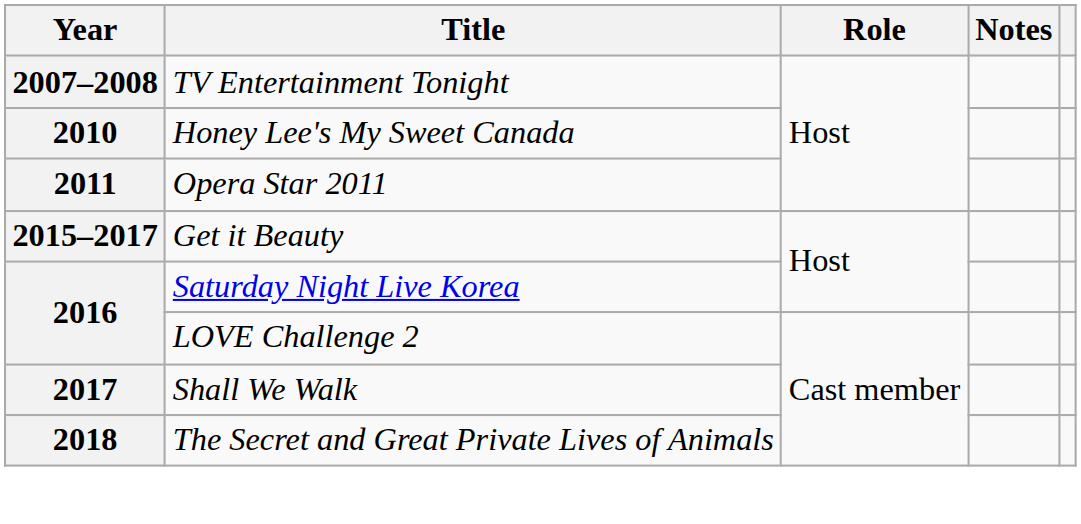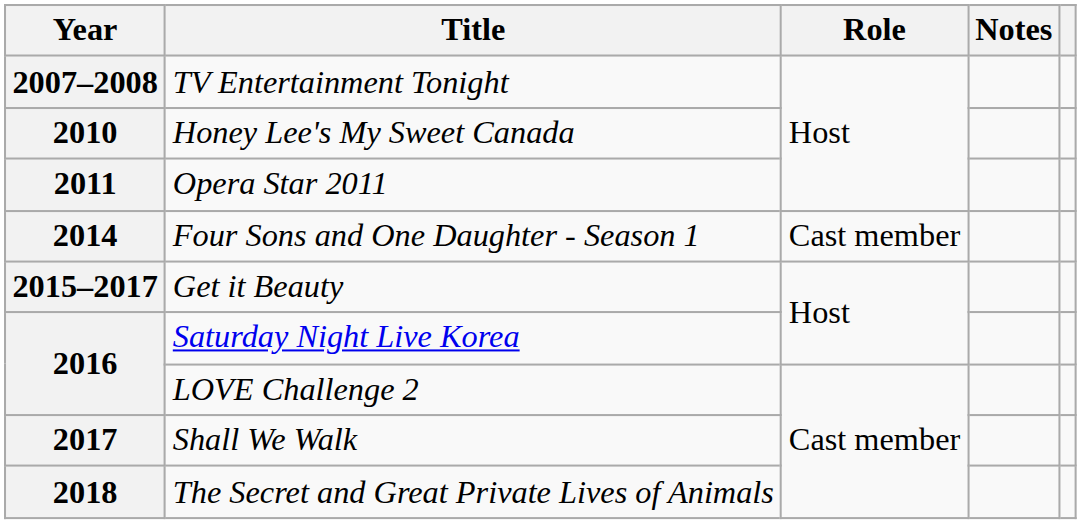+ row: 2014 | Four Sons and One Daughter - Season 1 | Cast member
